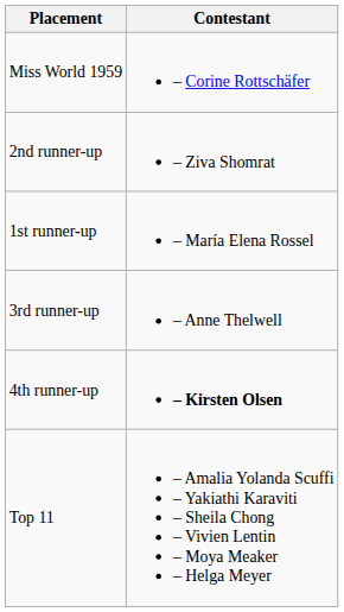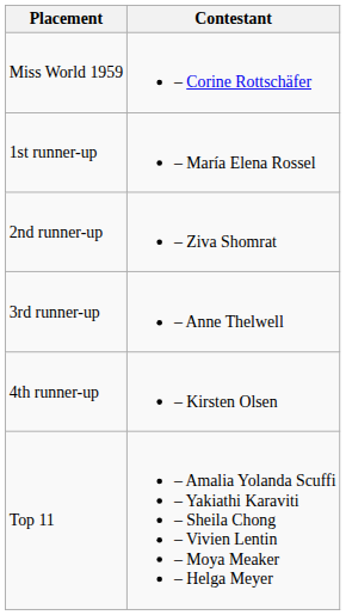rows swapped: 1st runner-up <-> 2nd runner-up
4th runner-up | Contestant: bold -> normal
